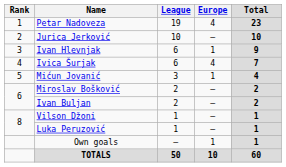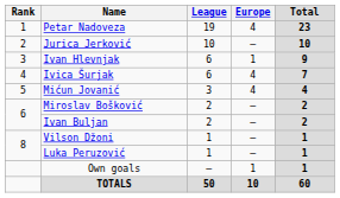Mićun Jovanić | Europe: 1 -> 4
